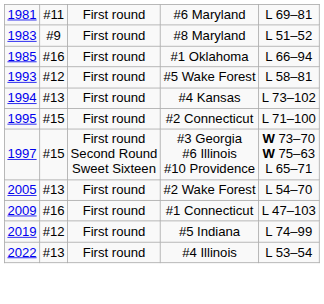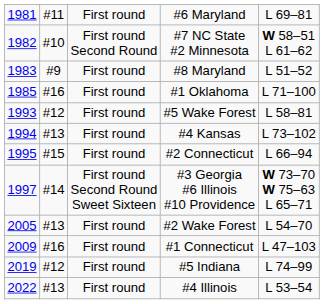+ row: 1982 | #10 | First round Second Round | #7 NC State #2 Minnesota | W 58–51 L 61–62
#1 Oklahoma | column 5: L 66–94 -> L 71–100
#2 Connecticut | column 5: L 71–100 -> L 66–94
#3 Georgia #6 Illinois #10 Providence | column 2: #15 -> #14
